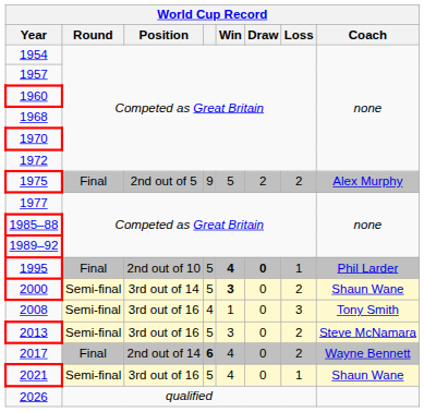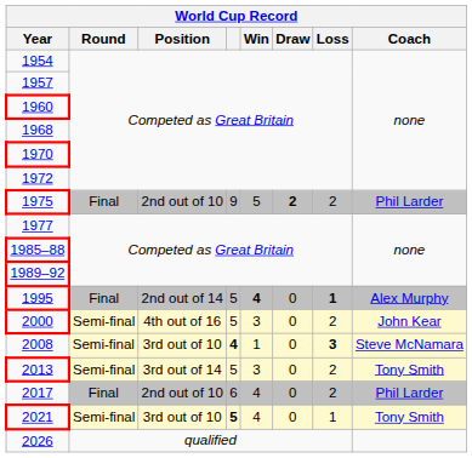1975 | Position: 2nd out of 5 -> 2nd out of 10
1975 | Draw: normal -> bold
1975 | Coach: Alex Murphy -> Phil Larder
1995 | Position: 2nd out of 10 -> 2nd out of 14
1995 | Draw: bold -> normal
1995 | Loss: normal -> bold
1995 | Coach: Phil Larder -> Alex Murphy
2000 | Position: 3rd out of 14 -> 4th out of 16
2000 | Win: bold -> normal
2000 | Coach: Shaun Wane -> John Kear
2008 | Position: 3rd out of 16 -> 3rd out of 10
2008 | column 4: normal -> bold
2008 | Loss: normal -> bold
2008 | Coach: Tony Smith -> Steve McNamara
2013 | Position: 3rd out of 16 -> 3rd out of 14
2013 | Coach: Steve McNamara -> Tony Smith
2017 | Position: 2nd out of 14 -> 2nd out of 10
2017 | column 4: bold -> normal
2017 | Coach: Wayne Bennett -> Phil Larder
2021 | Position: 3rd out of 16 -> 3rd out of 10
2021 | column 4: normal -> bold
2021 | Coach: Shaun Wane -> Tony Smith
